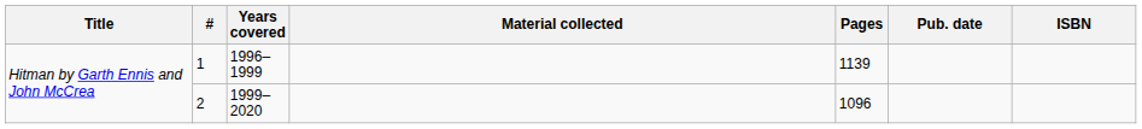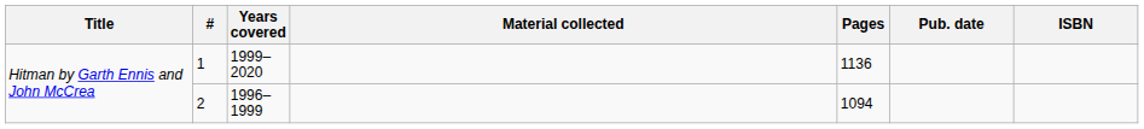1 | Years covered: 1996–1999 -> 1999–2020
1 | Pages: 1139 -> 1136
2 | Years covered: 1999–2020 -> 1996–1999
2 | Pages: 1096 -> 1094
